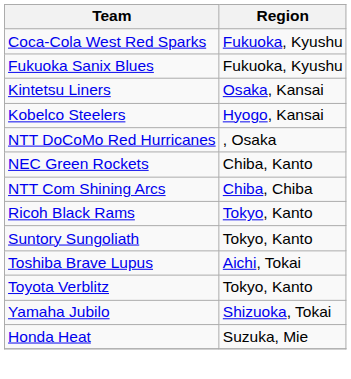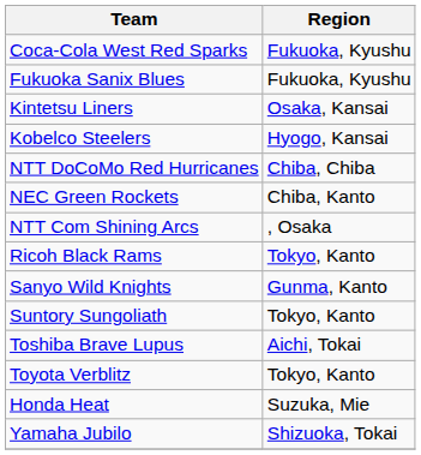NTT DoCoMo Red Hurricanes | Region: , Osaka -> Chiba, Chiba
NTT Com Shining Arcs | Region: Chiba, Chiba -> , Osaka
+ row: Sanyo Wild Knights | Gunma, Kanto
rows swapped: Honda Heat <-> Yamaha Jubilo
